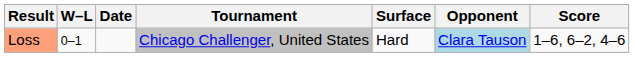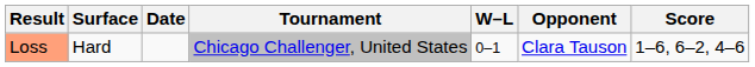columns swapped: W–L <-> Surface
Loss | Opponent: lightblue background -> no background
